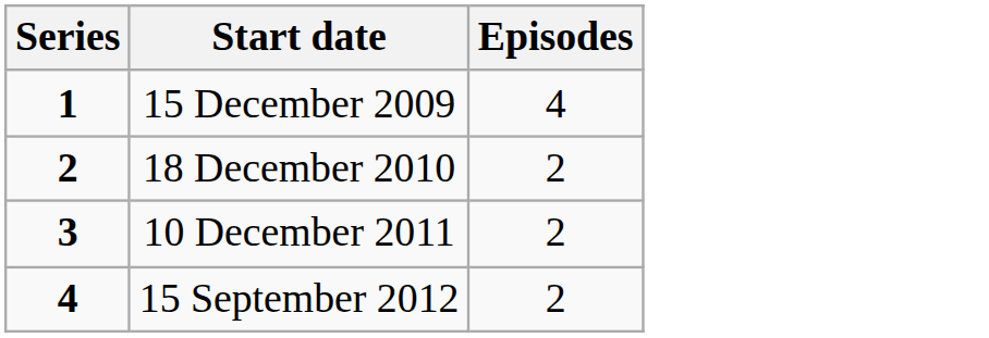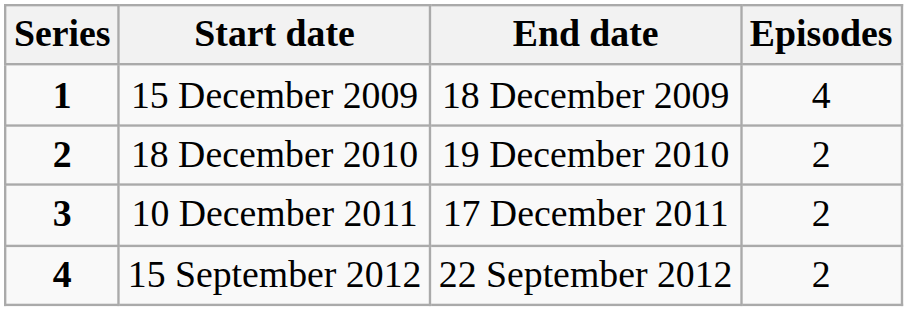+ column: End date | 18 December 2009 | 19 December 2010 | 17 December 2011 | 22 September 2012
